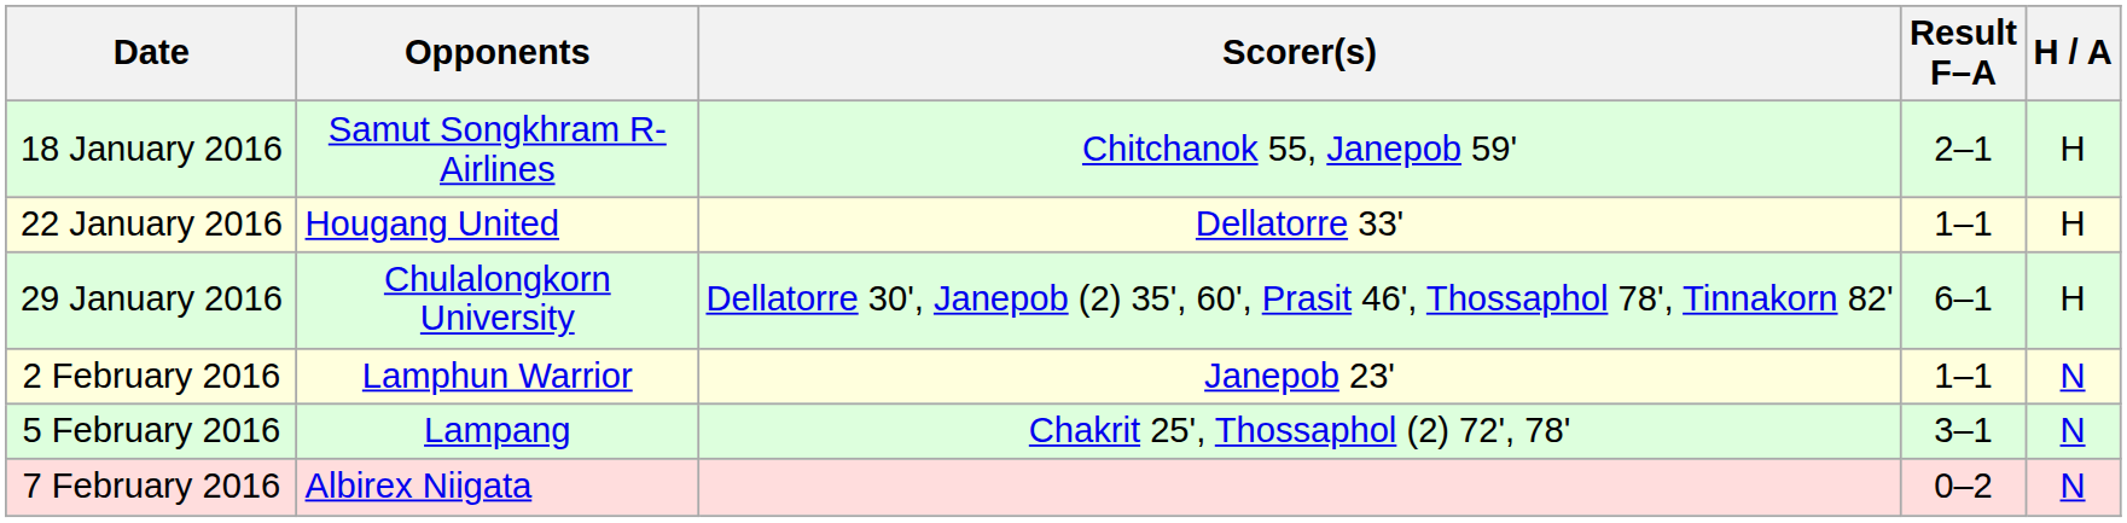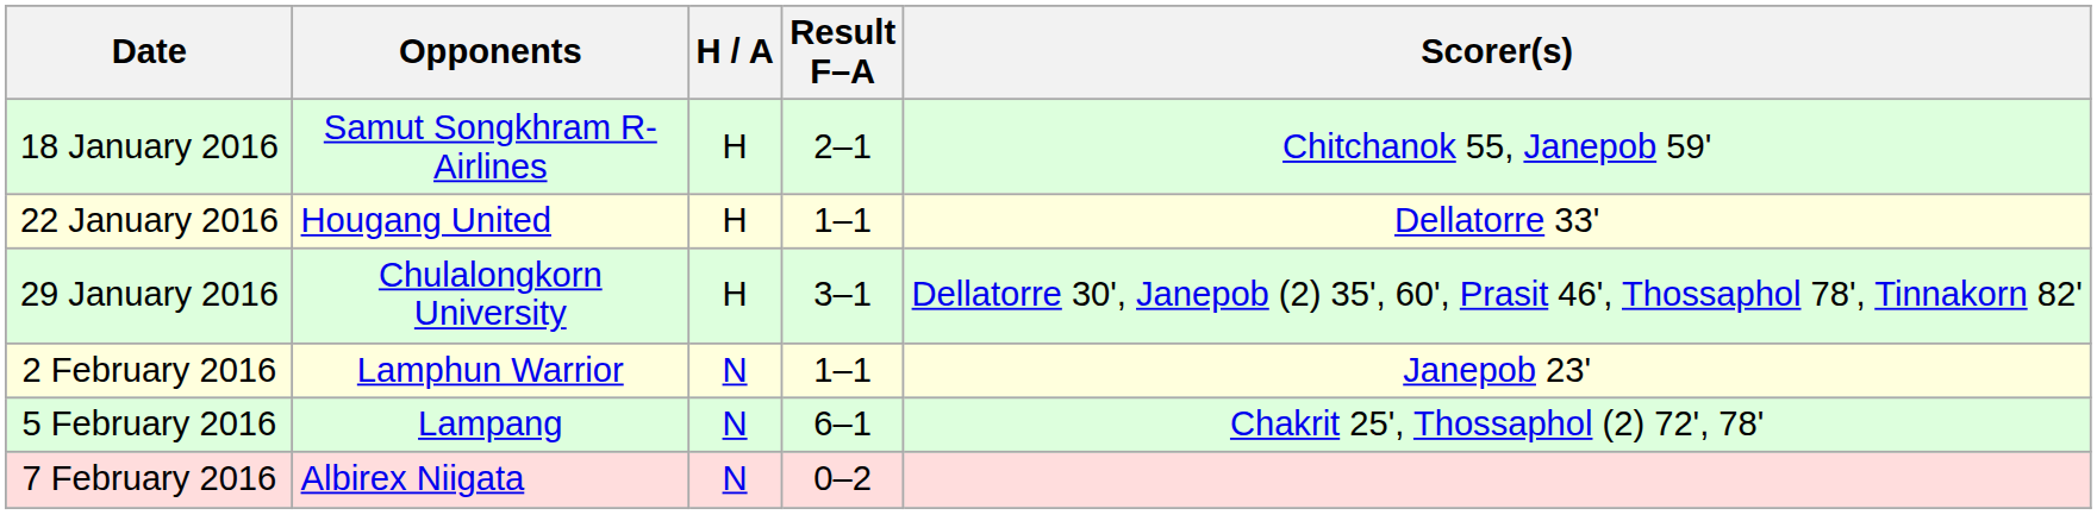columns swapped: H / A <-> Scorer(s)
29 January 2016 | Result F–A: 6–1 -> 3–1
5 February 2016 | Result F–A: 3–1 -> 6–1
